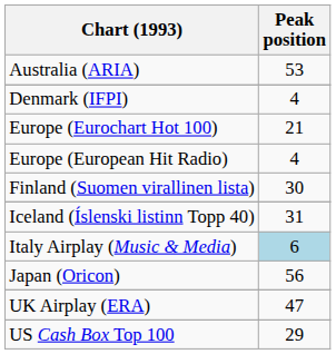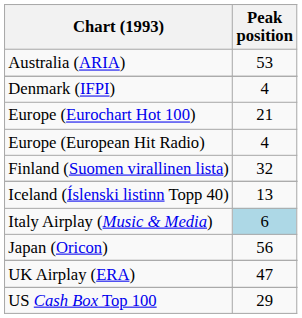Finland (Suomen virallinen lista) | Peak position: 30 -> 32
Iceland (Íslenski listinn Topp 40) | Peak position: 31 -> 13
